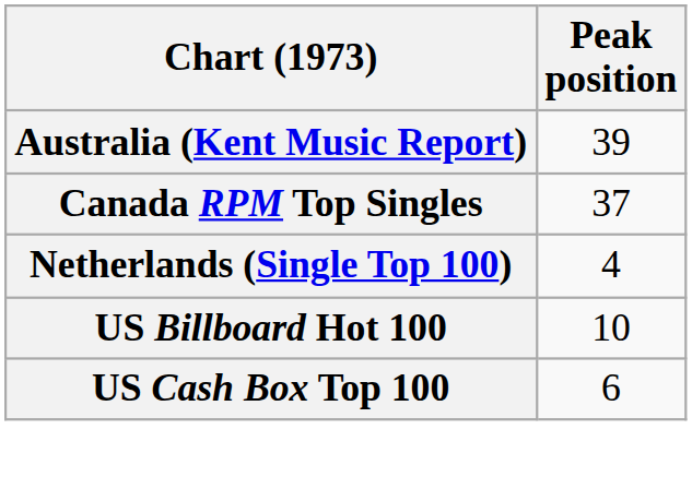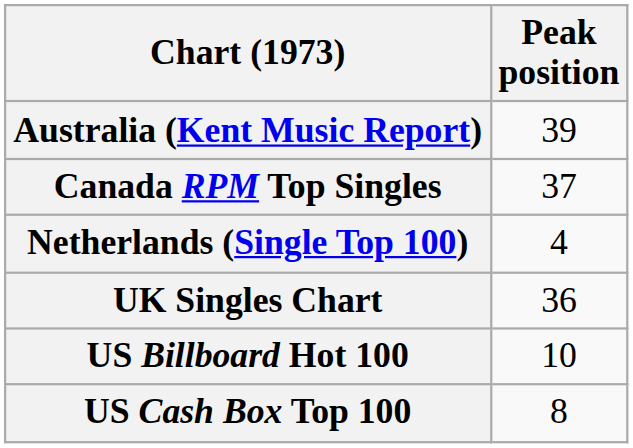+ row: UK Singles Chart | 36
US Cash Box Top 100 | Peak position: 6 -> 8
